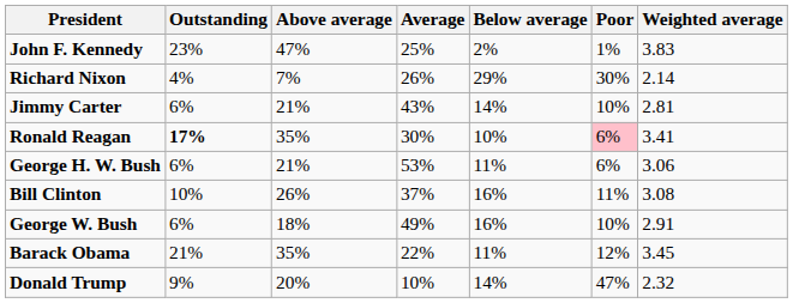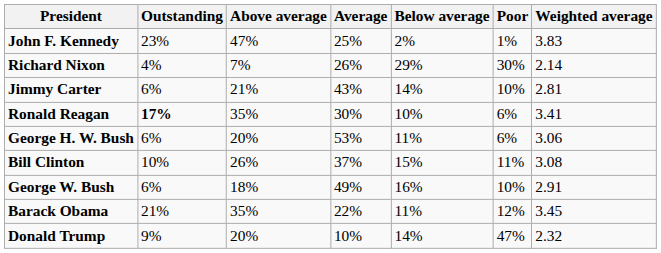Ronald Reagan | Poor: pink background -> no background
George H. W. Bush | Above average: 21% -> 20%
Bill Clinton | Below average: 16% -> 15%
